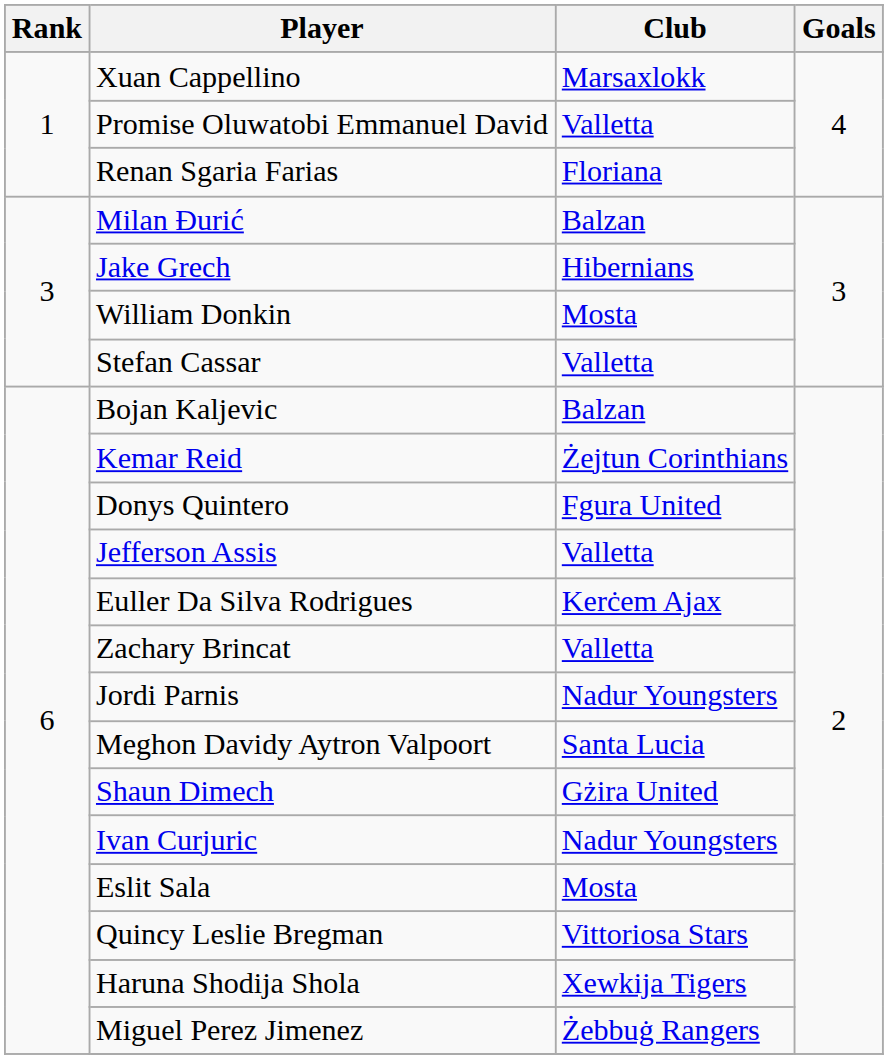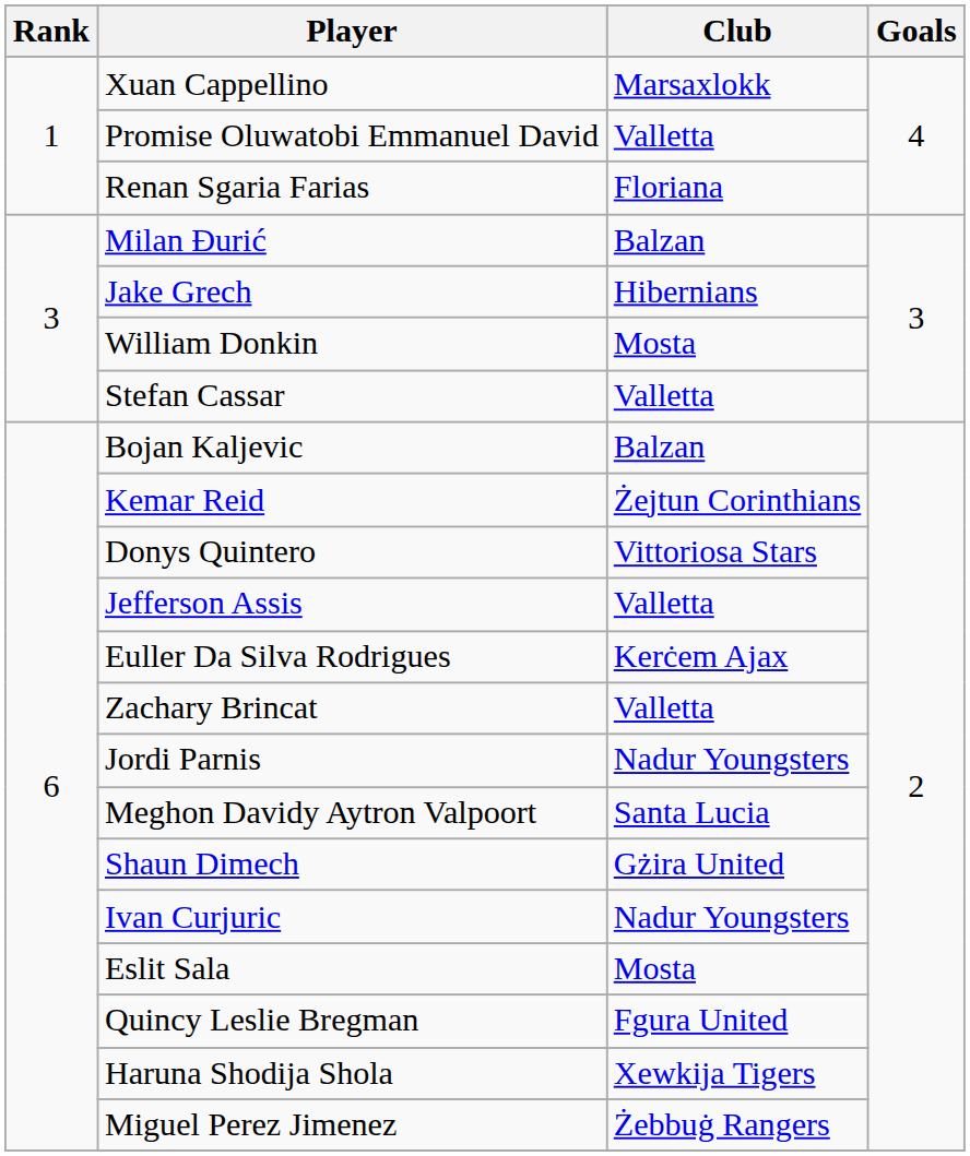Donys Quintero | Club: Fgura United -> Vittoriosa Stars
Quincy Leslie Bregman | Club: Vittoriosa Stars -> Fgura United
